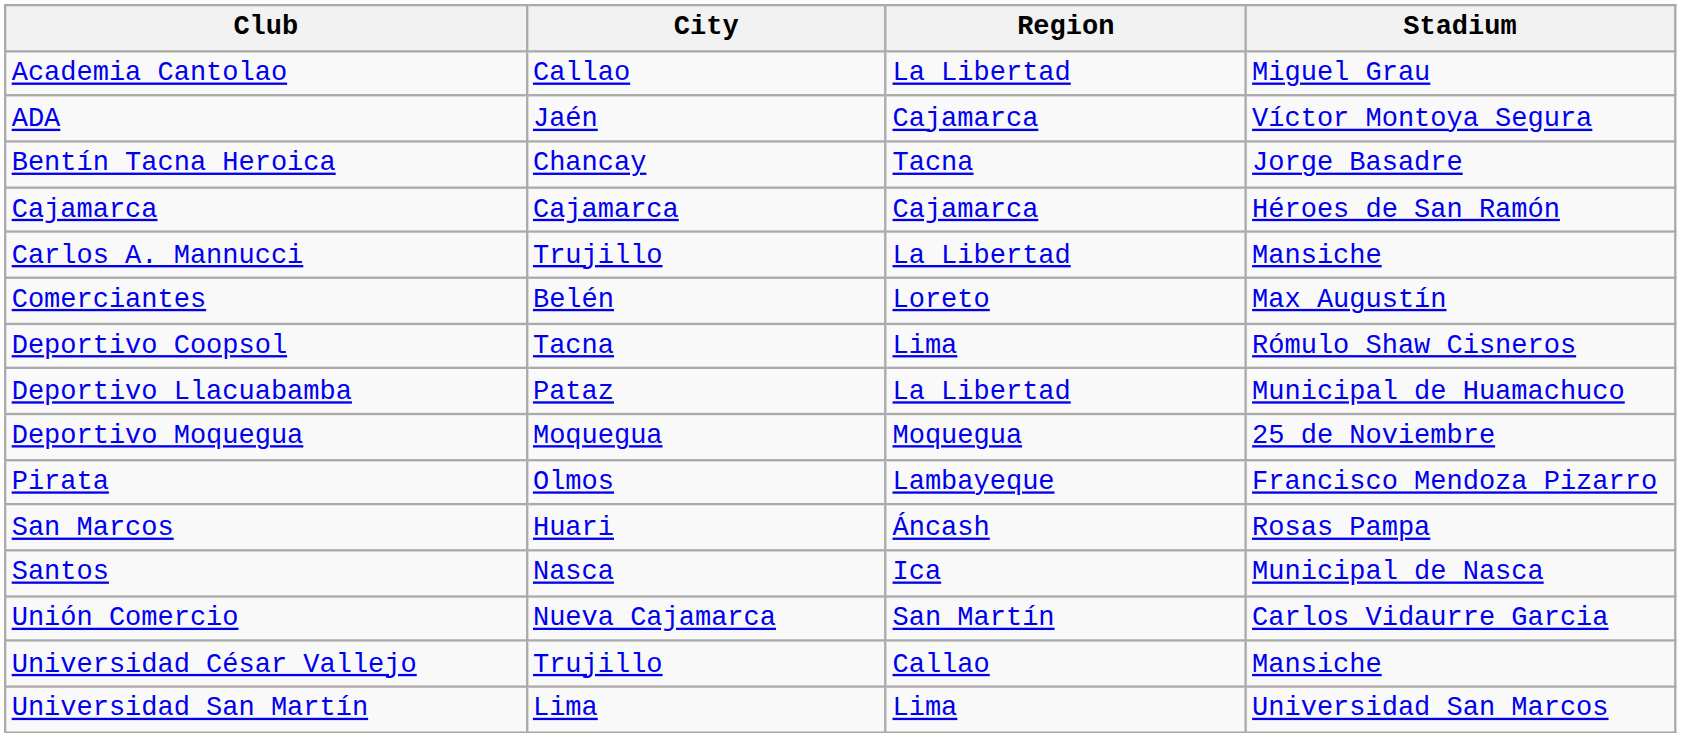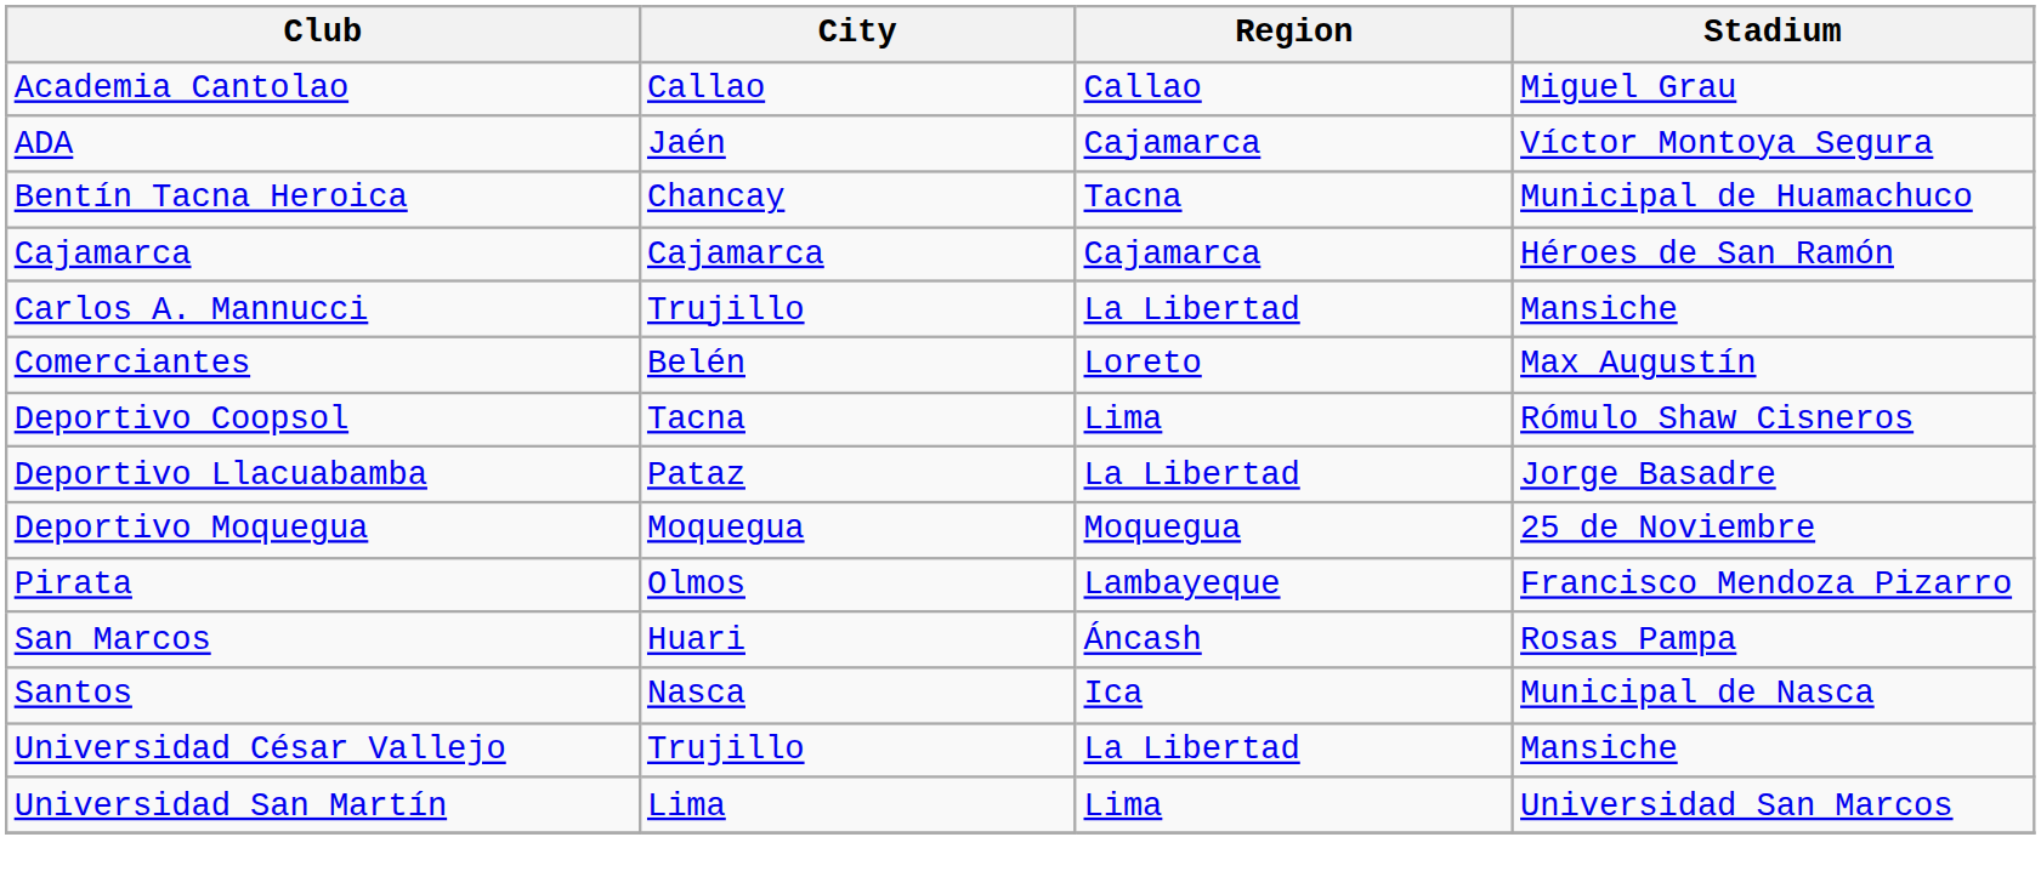Academia Cantolao | Region: La Libertad -> Callao
Bentín Tacna Heroica | Stadium: Jorge Basadre -> Municipal de Huamachuco
Deportivo Llacuabamba | Stadium: Municipal de Huamachuco -> Jorge Basadre
- row: Unión Comercio | Nueva Cajamarca | San Martín | Carlos Vidaurre Garcia
Universidad César Vallejo | Region: Callao -> La Libertad
